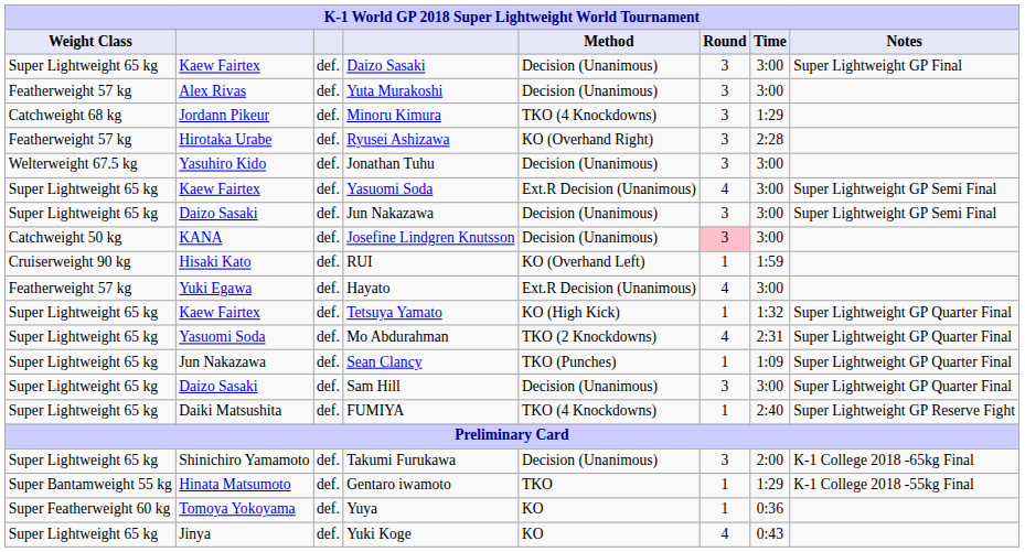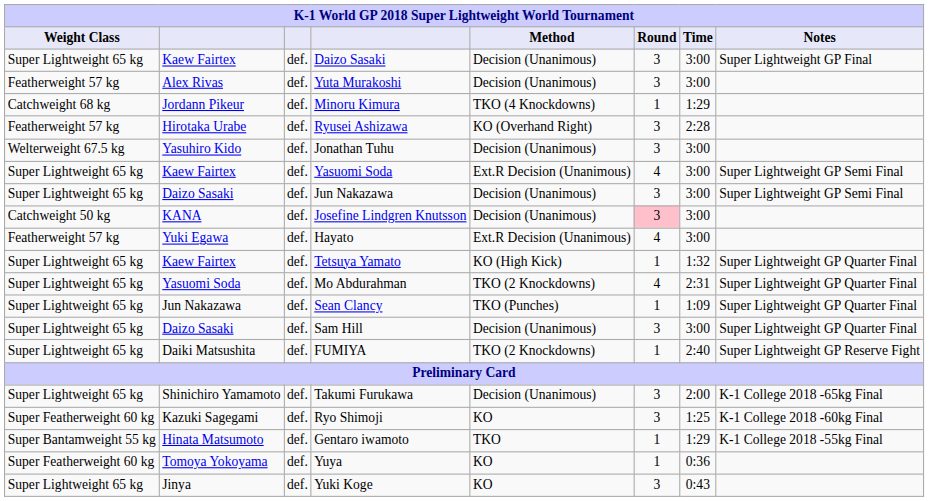Minoru Kimura | Round: 3 -> 1
- row: Cruiserweight 90 kg | Hisaki Kato | def. | RUI | KO (Overhand Left) | 1 | 1:59
FUMIYA | Method: TKO (4 Knockdowns) -> TKO (2 Knockdowns)
+ row: Super Featherweight 60 kg | Kazuki Sagegami | def. | Ryo Shimoji | KO | 3 | 1:25 | K-1 College 2018 -60kg Final
Yuki Koge | Round: 4 -> 3
